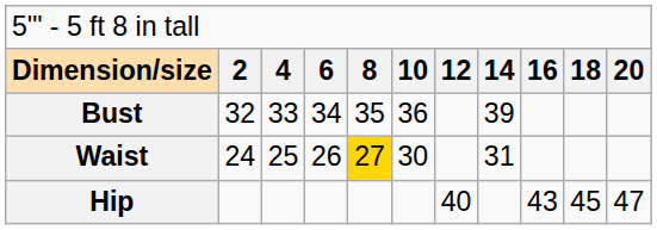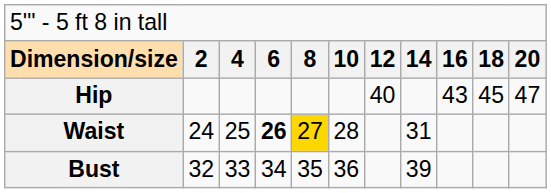rows swapped: Bust <-> Hip
Waist | column 4: normal -> bold
Waist | column 6: 30 -> 28
